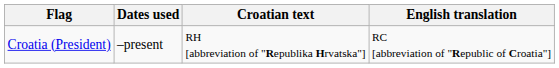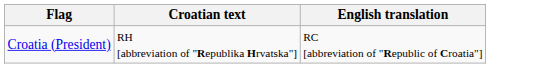- column: Dates used | –present
